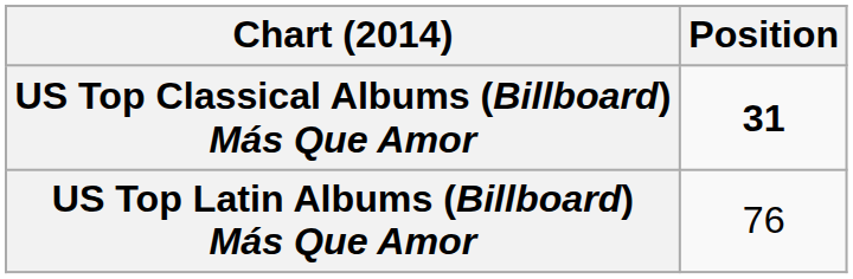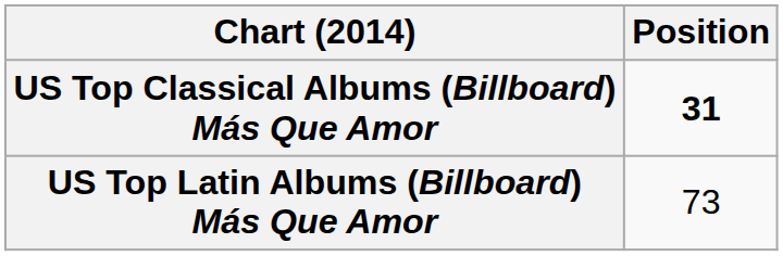US Top Latin Albums (Billboard) Más Que Amor | Position: 76 -> 73
